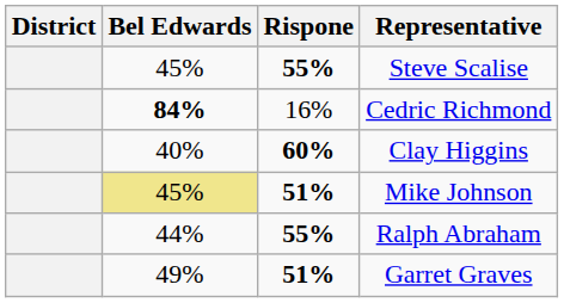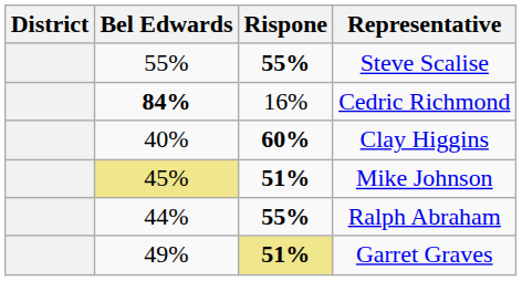Steve Scalise | Bel Edwards: 45% -> 55%
Garret Graves | Rispone: no background -> khaki background
